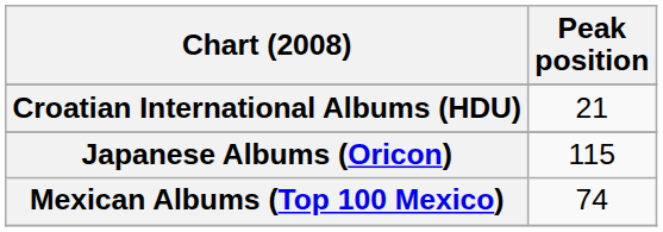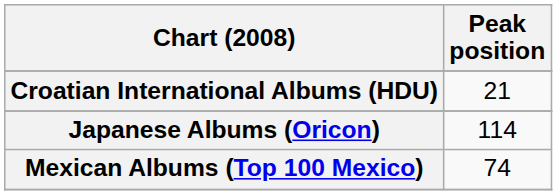Japanese Albums (Oricon) | Peak position: 115 -> 114
